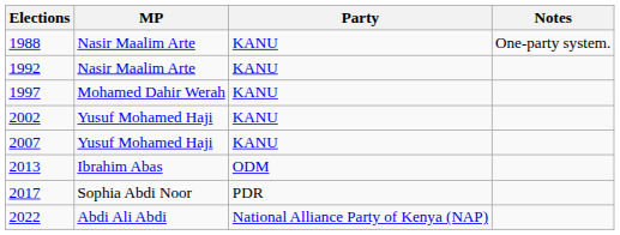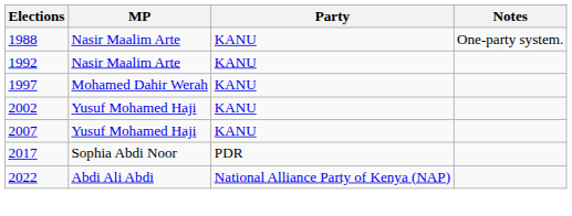- row: 2013 | Ibrahim Abas | ODM
